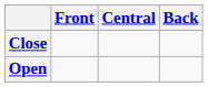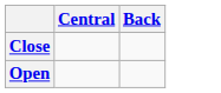- column: Front
